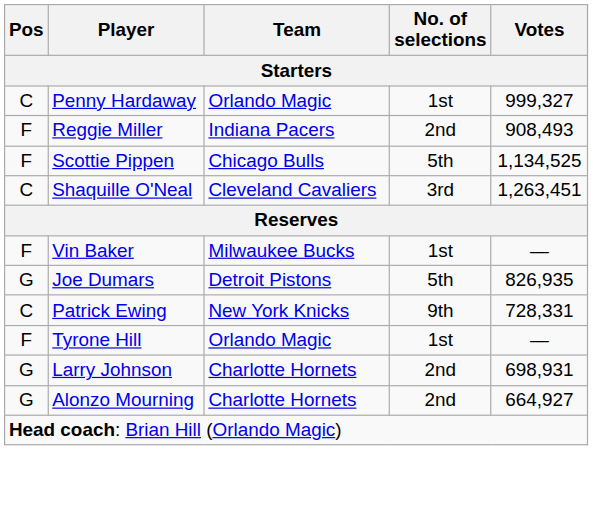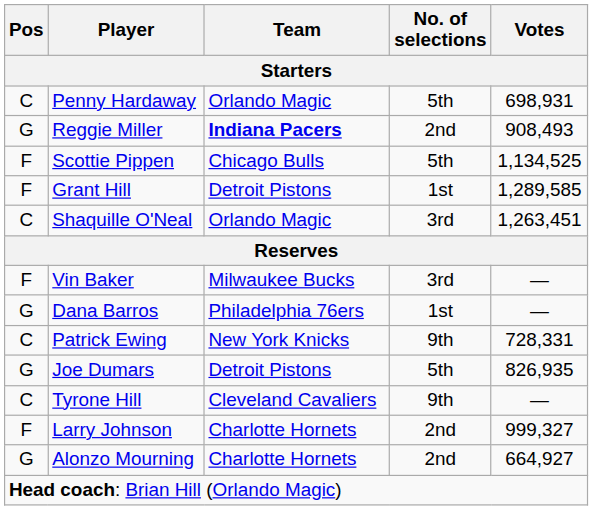Penny Hardaway | No. of selections: 1st -> 5th
Penny Hardaway | Votes: 999,327 -> 698,931
Reggie Miller | Pos: F -> G
Reggie Miller | Team: normal -> bold
+ row: F | Grant Hill | Detroit Pistons | 1st | 1,289,585
Shaquille O'Neal | Team: Cleveland Cavaliers -> Orlando Magic
Vin Baker | No. of selections: 1st -> 3rd
+ row: G | Dana Barros | Philadelphia 76ers | 1st | —
rows swapped: Joe Dumars <-> Patrick Ewing
Tyrone Hill | Pos: F -> C
Tyrone Hill | Team: Orlando Magic -> Cleveland Cavaliers
Tyrone Hill | No. of selections: 1st -> 9th
Larry Johnson | Pos: G -> F
Larry Johnson | Votes: 698,931 -> 999,327
